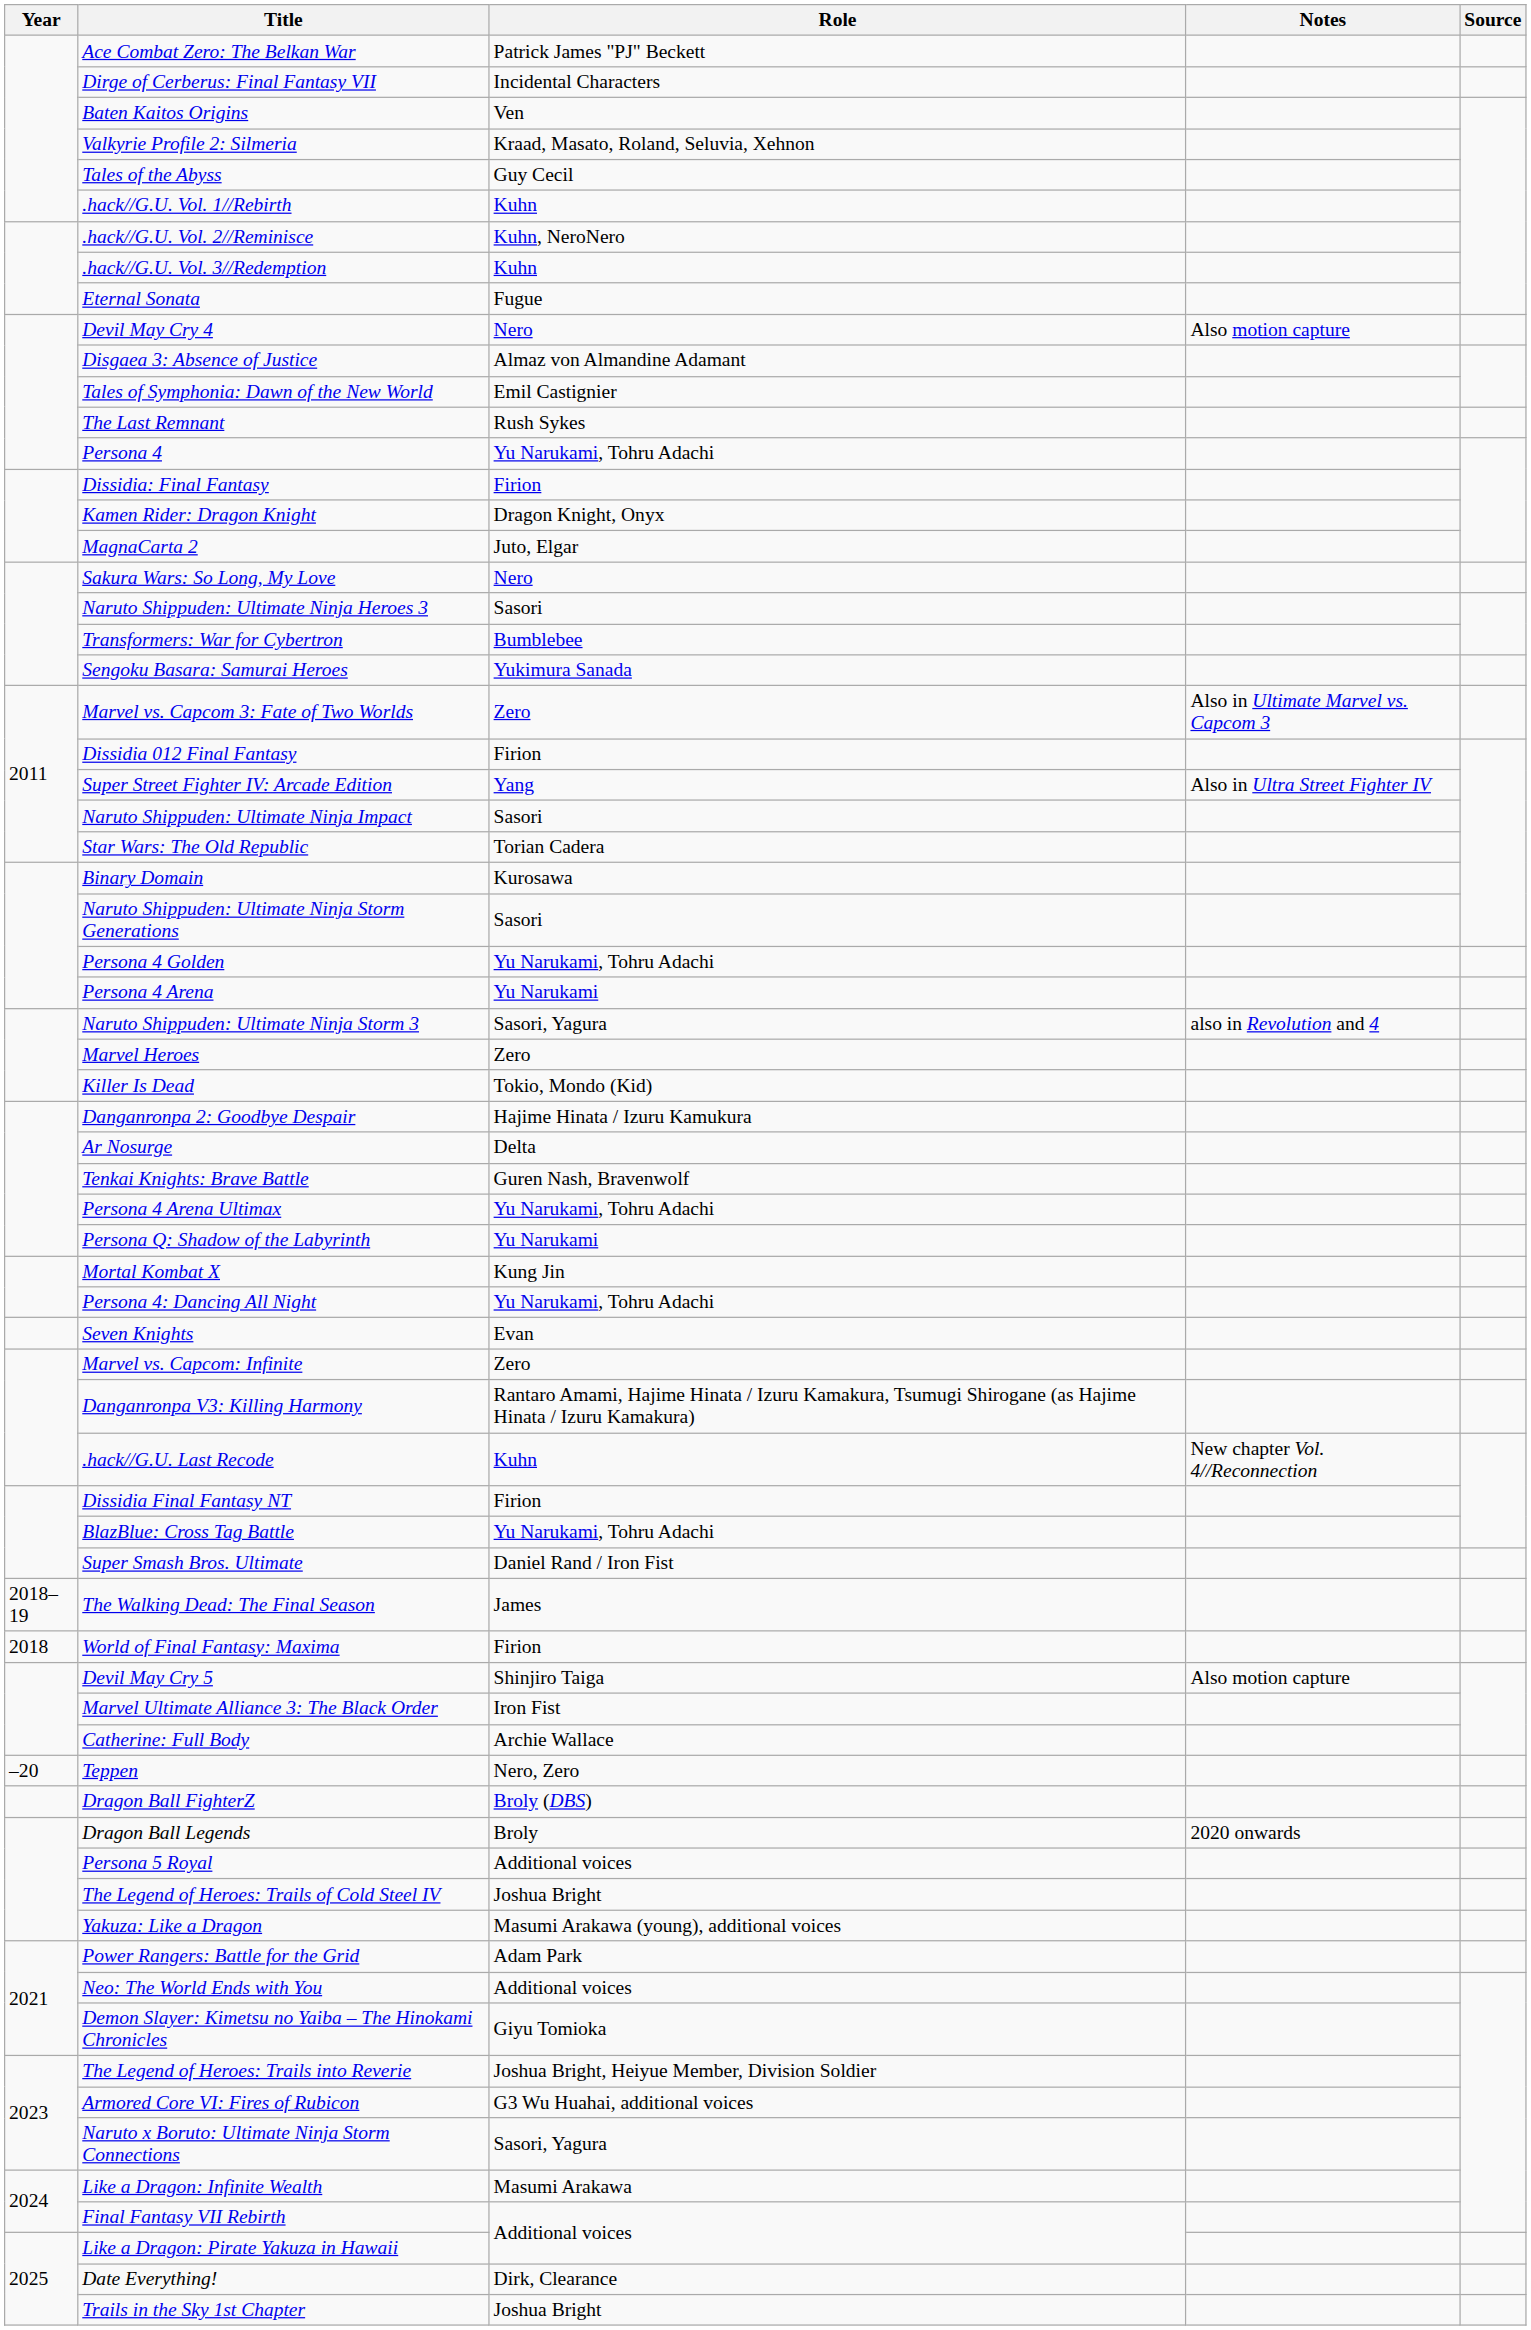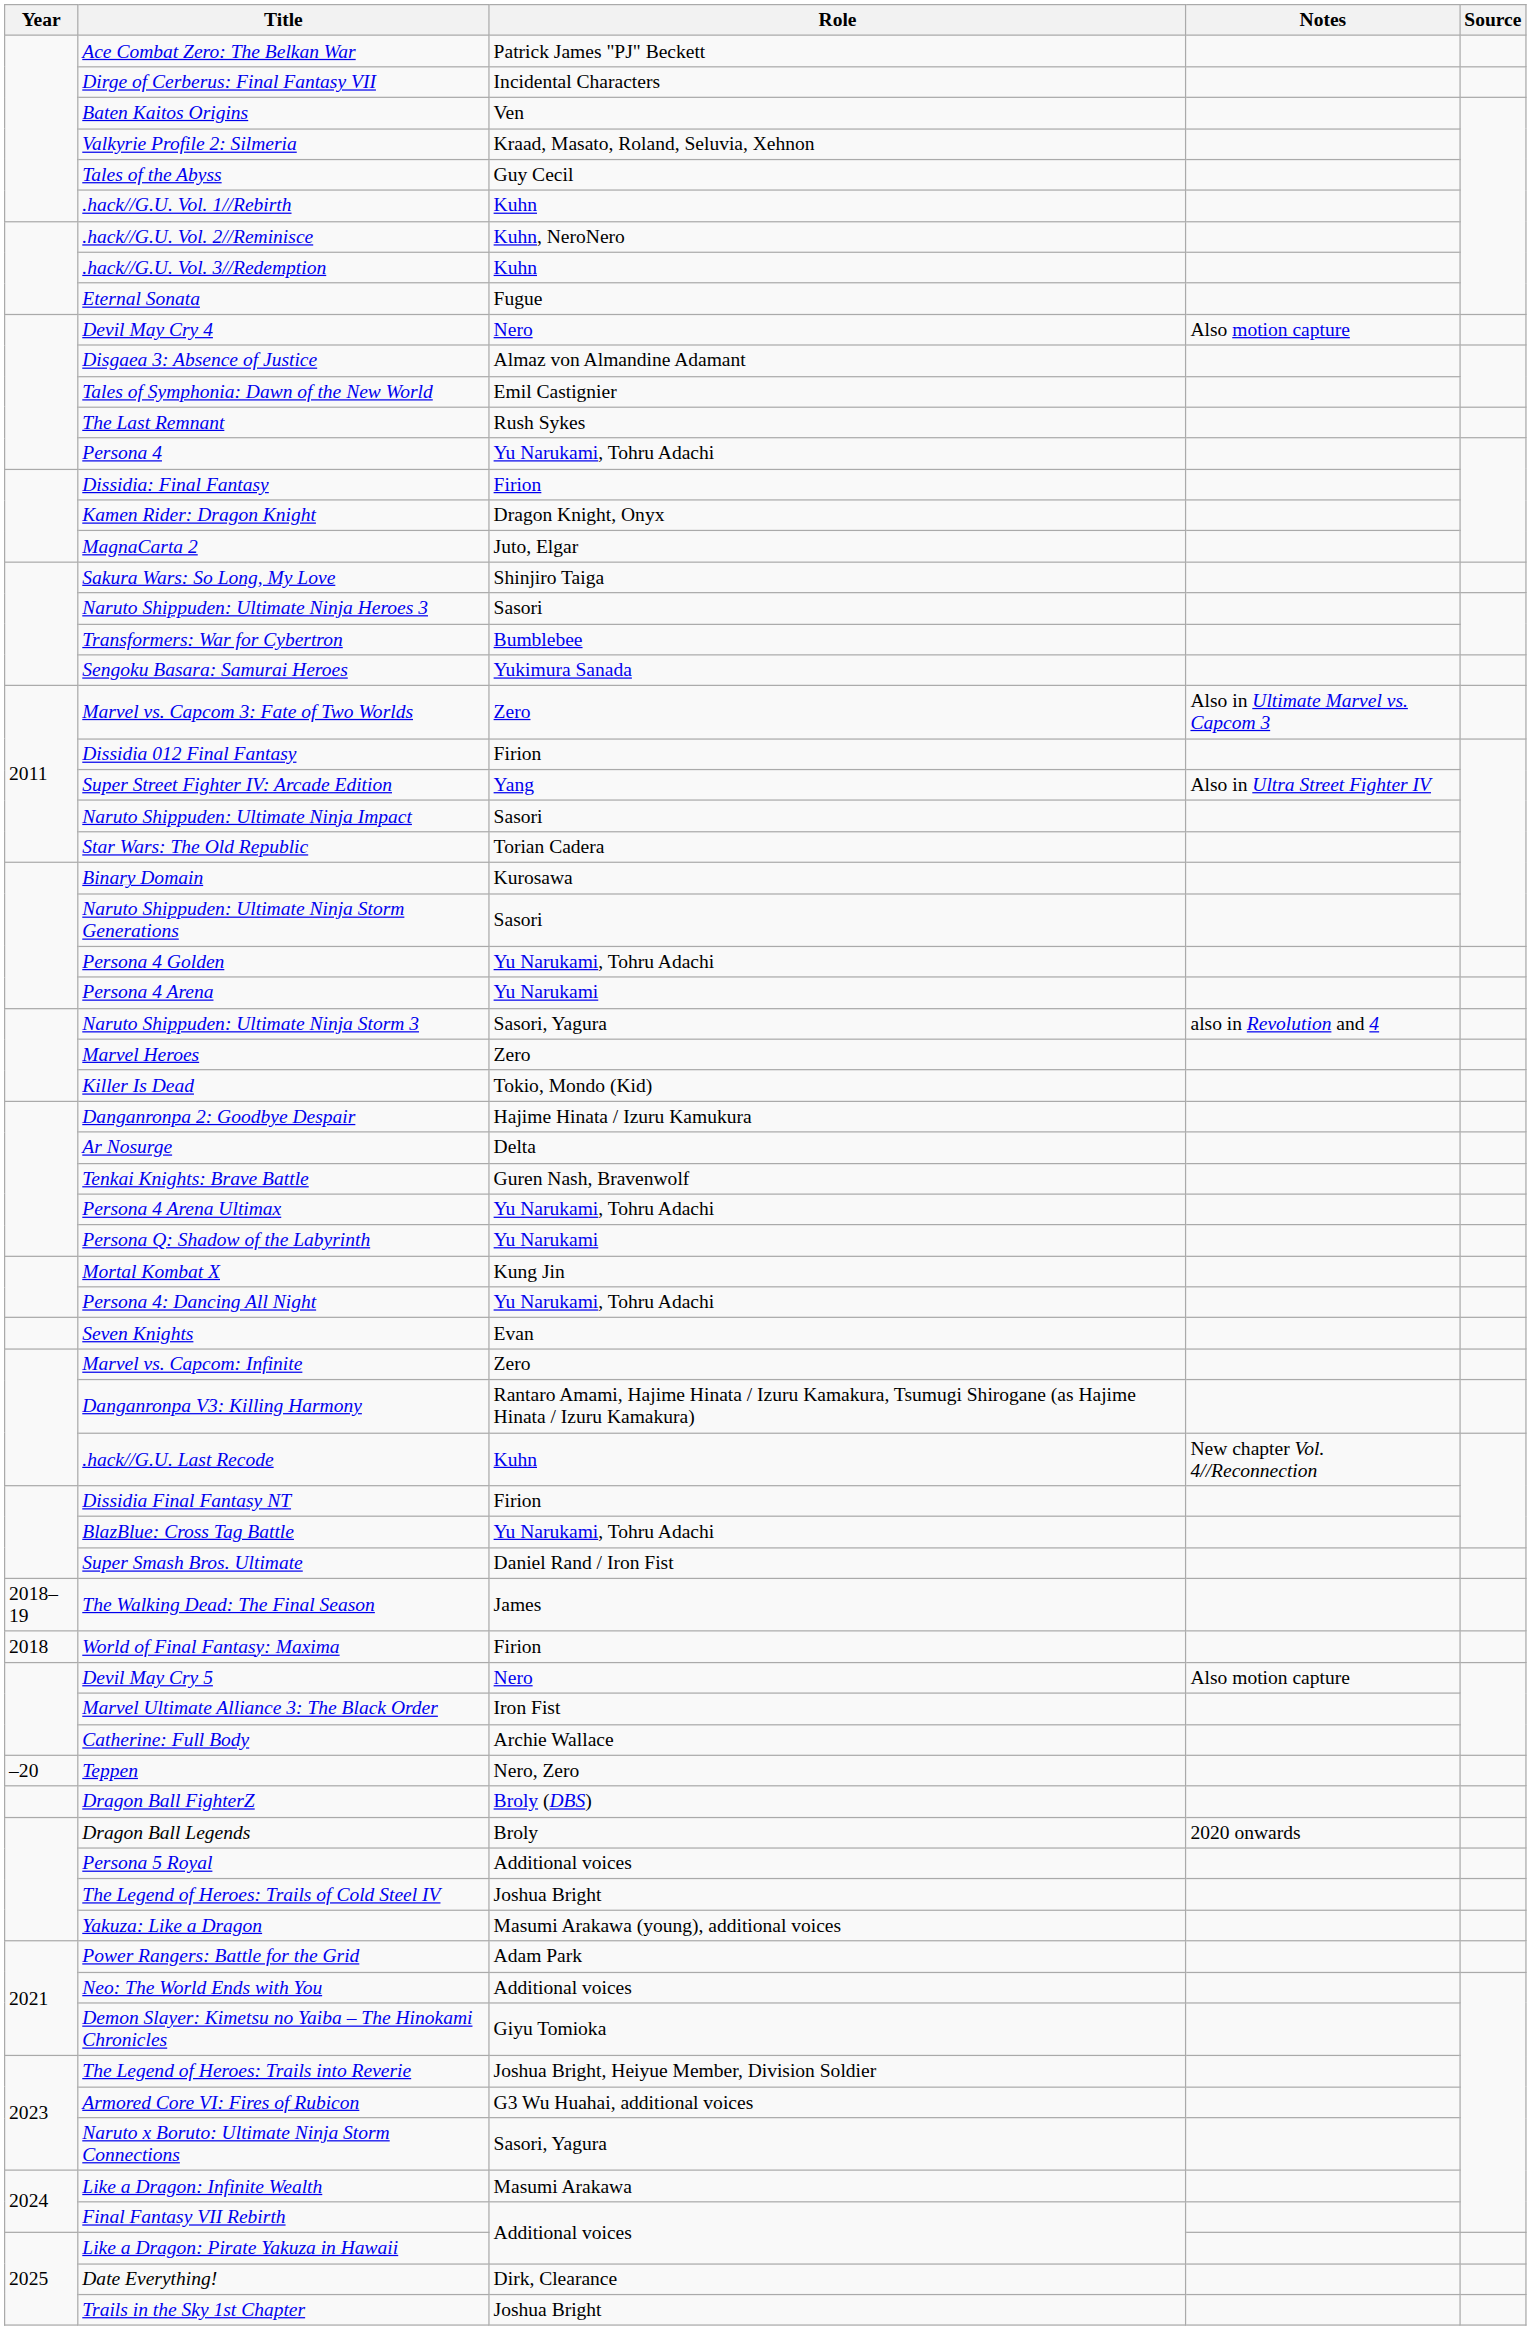Sakura Wars: So Long, My Love | Role: Nero -> Shinjiro Taiga
Devil May Cry 5 | Role: Shinjiro Taiga -> Nero
